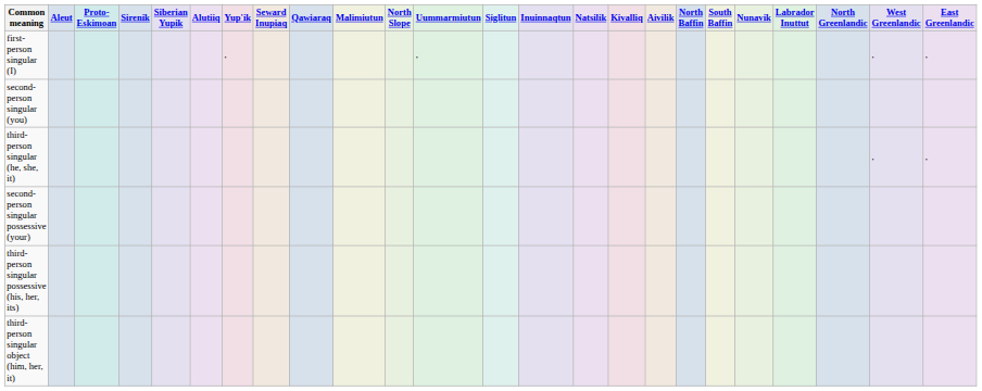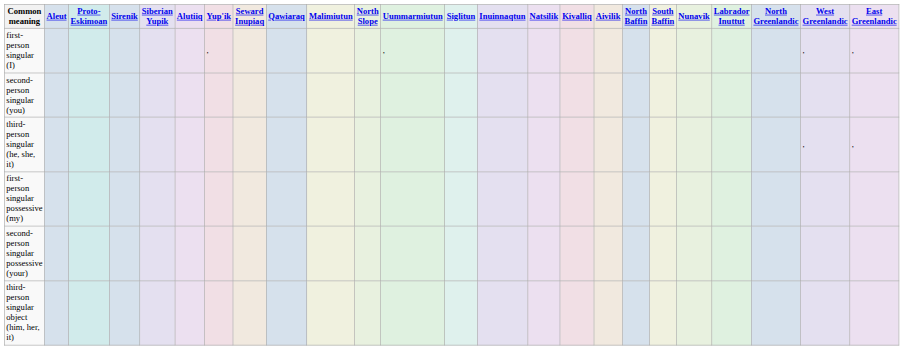+ row: first-person singular possessive (my)
- row: third-person singular possessive (his, her, its)
